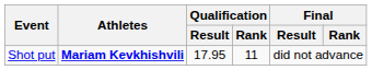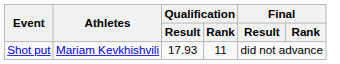Shot put | Athletes: bold -> normal
Shot put | Qualification / Result: 17.95 -> 17.93
